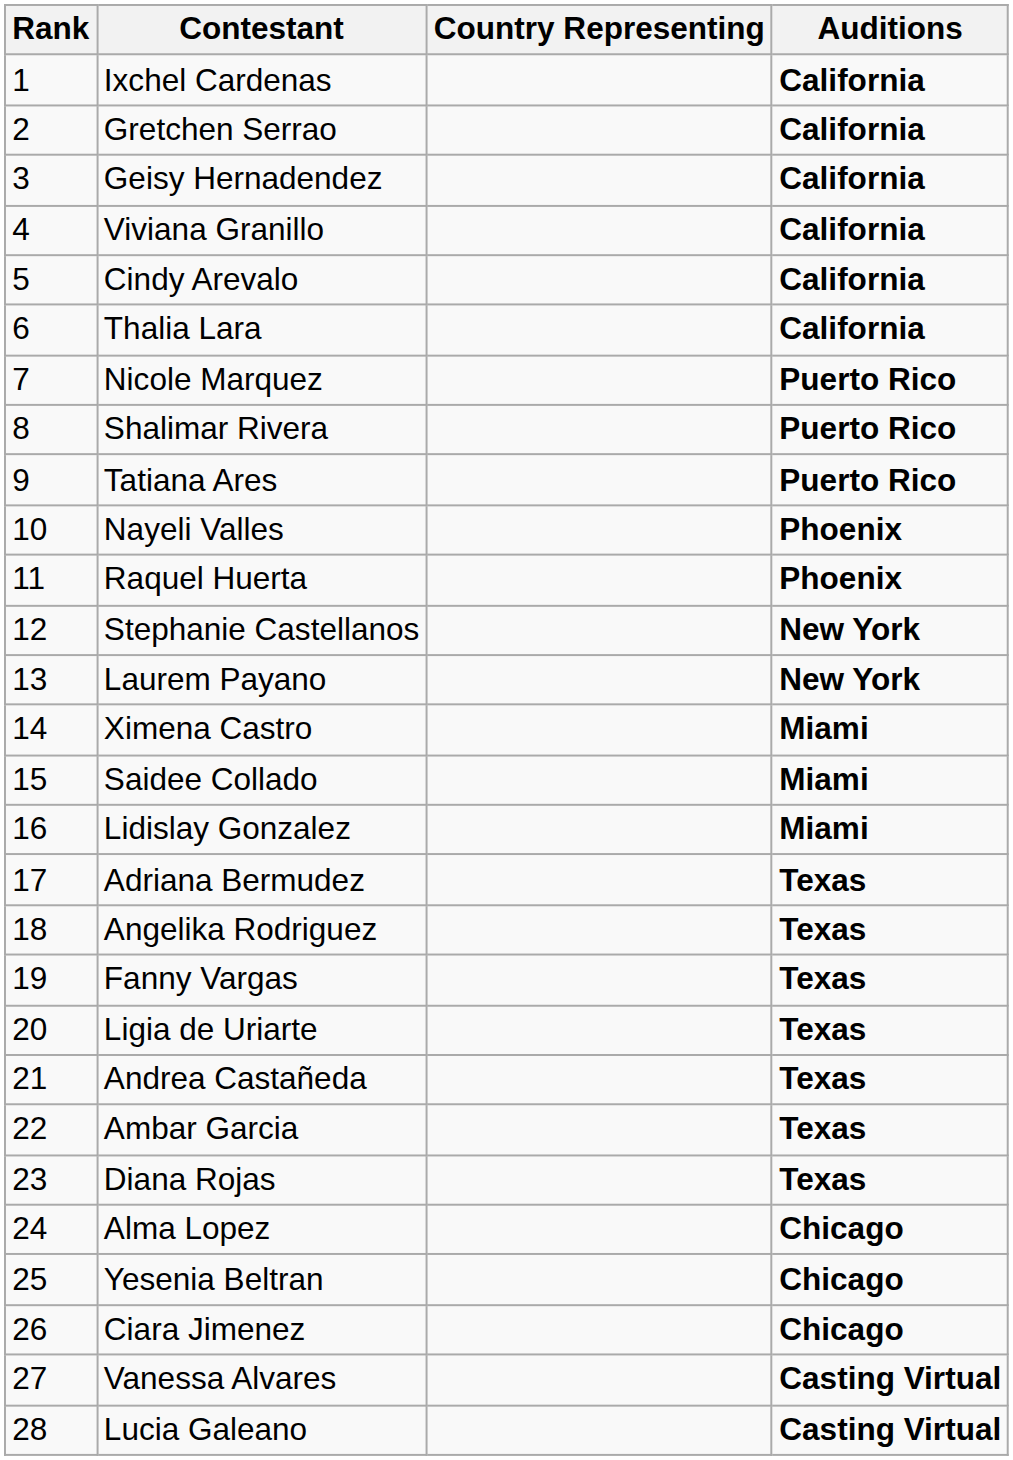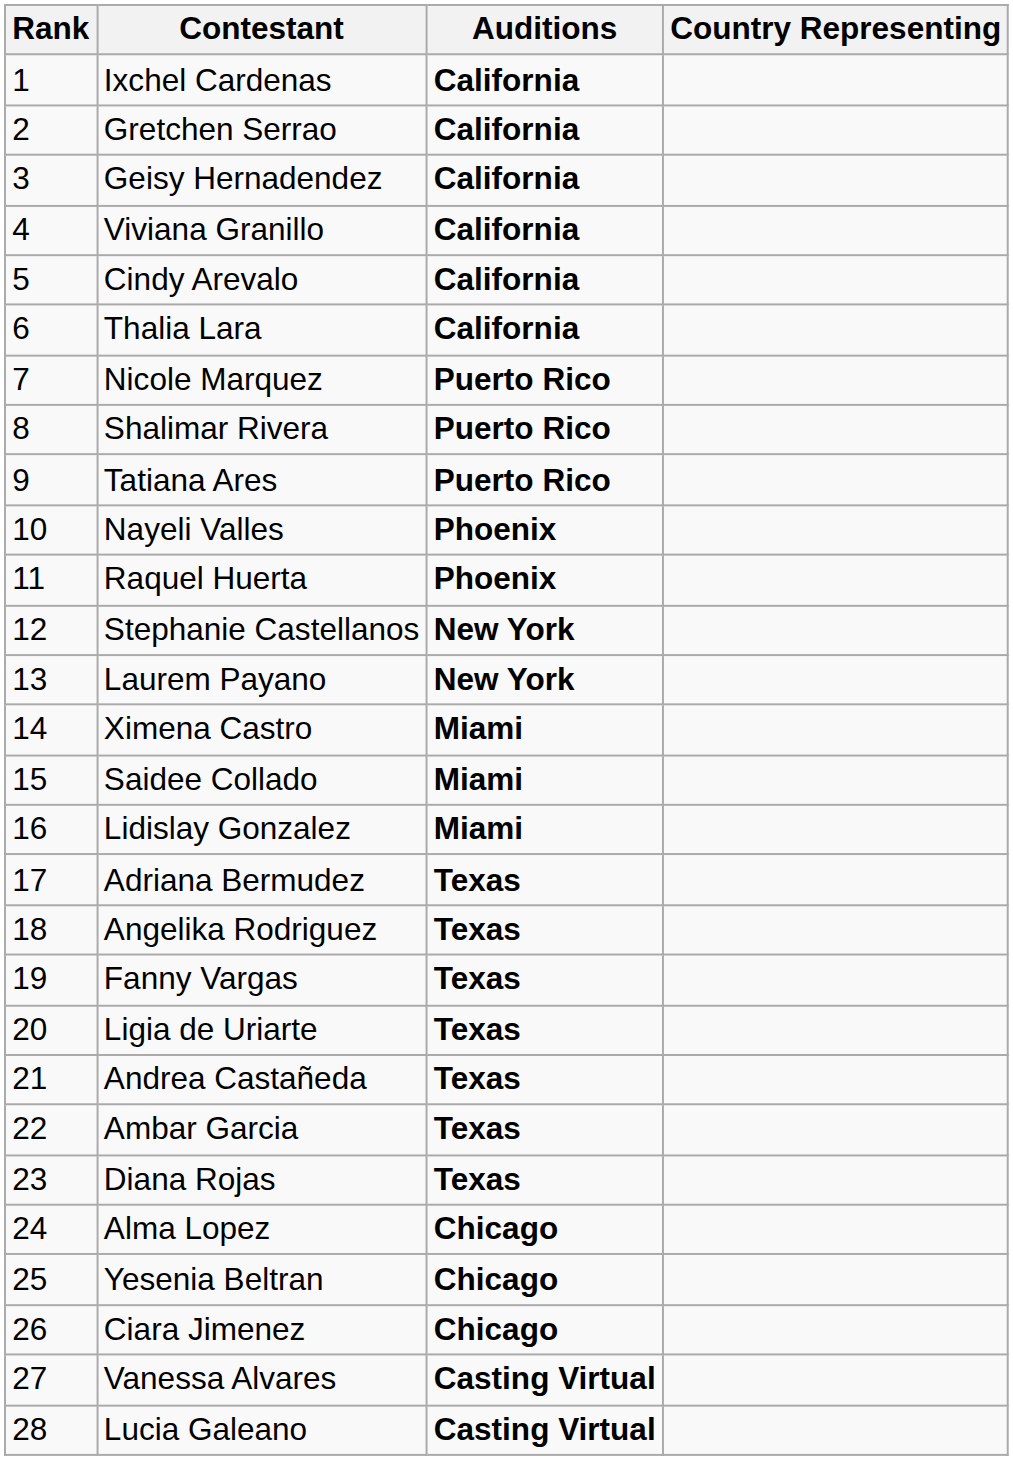columns swapped: Country Representing <-> Auditions
